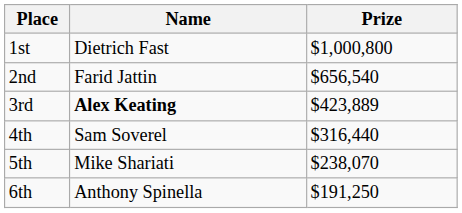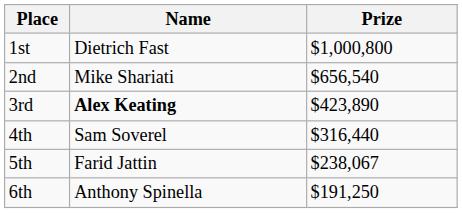2nd | Name: Farid Jattin -> Mike Shariati
3rd | Prize: $423,889 -> $423,890
5th | Name: Mike Shariati -> Farid Jattin
5th | Prize: $238,070 -> $238,067
